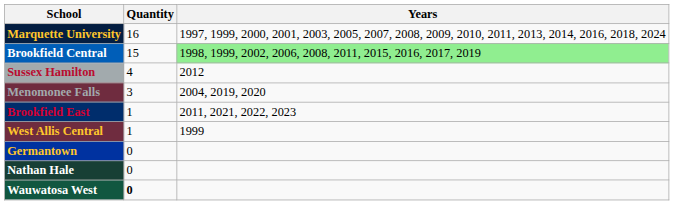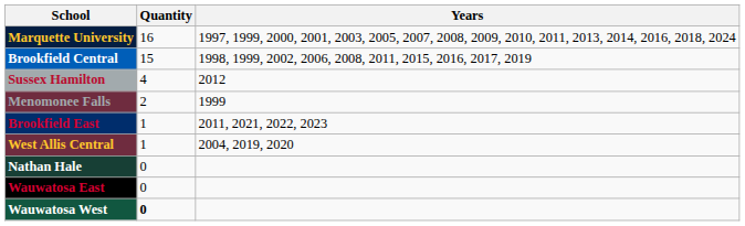Brookfield Central | Years: lightgreen background -> no background
Menomonee Falls | Quantity: 3 -> 2
Menomonee Falls | Years: 2004, 2019, 2020 -> 1999
West Allis Central | Years: 1999 -> 2004, 2019, 2020
- row: Germantown | 0
+ row: Wauwatosa East | 0
